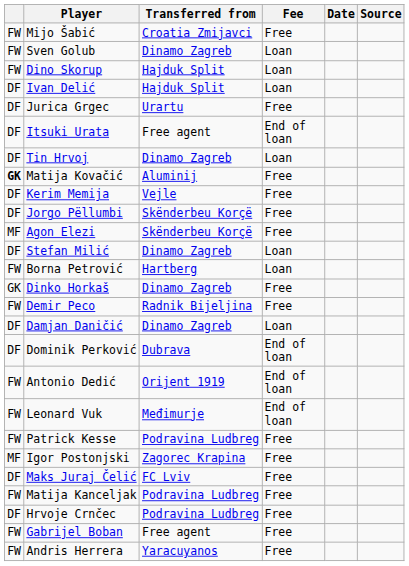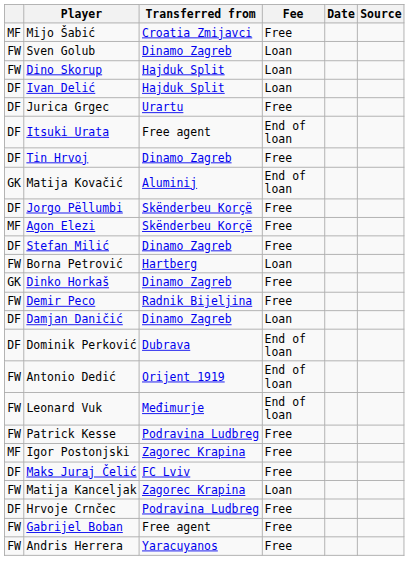Mijo Šabić | column 1: FW -> MF
Tin Hrvoj | Fee: Loan -> Free
Matija Kovačić | column 1: bold -> normal
Matija Kovačić | Fee: Free -> End of loan
- row: DF | Kerim Memija | Vejle | Free
Stefan Milić | Fee: Loan -> Free
Matija Kanceljak | Transferred from: Podravina Ludbreg -> Zagorec Krapina
Matija Kanceljak | Fee: Free -> Loan
